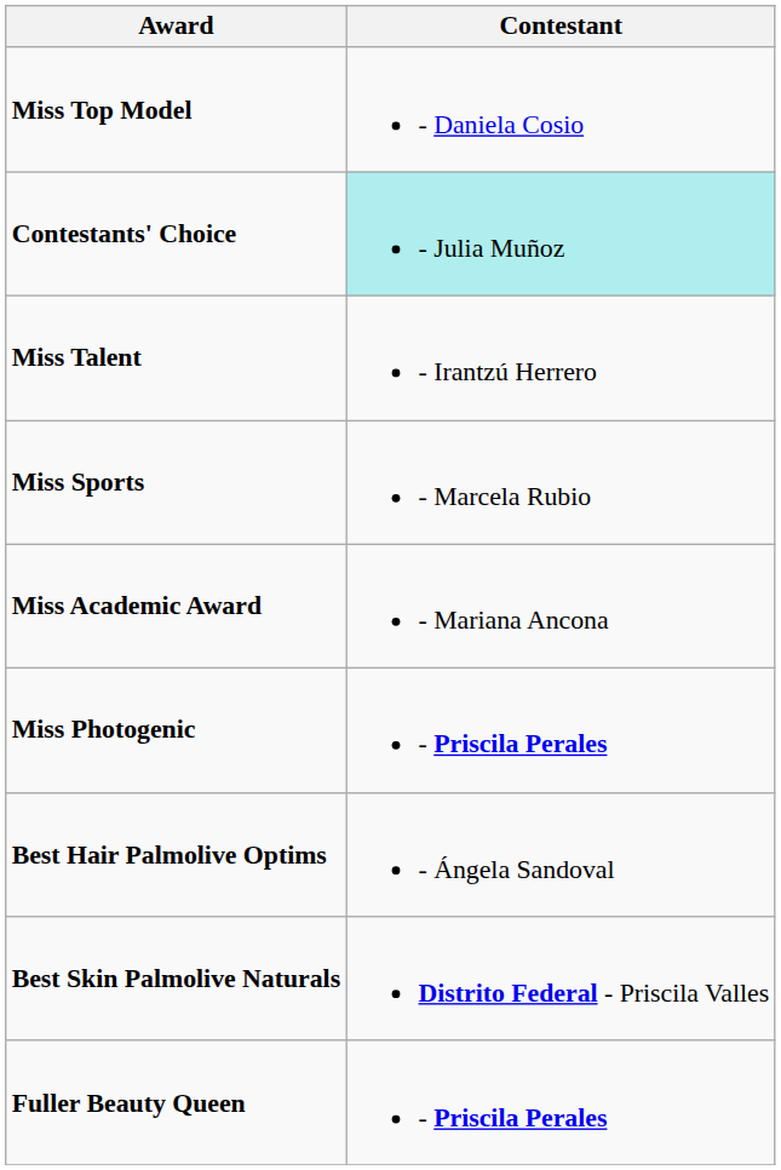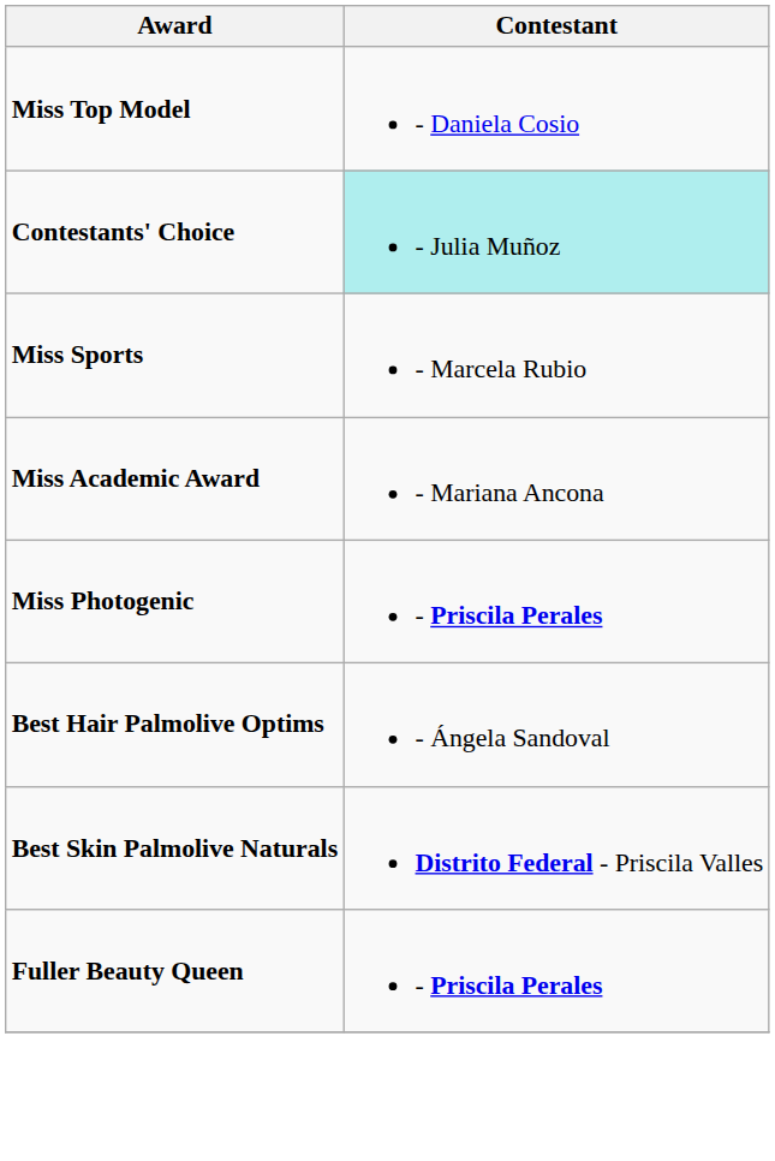- row: Miss Talent | - Irantzú Herrero
